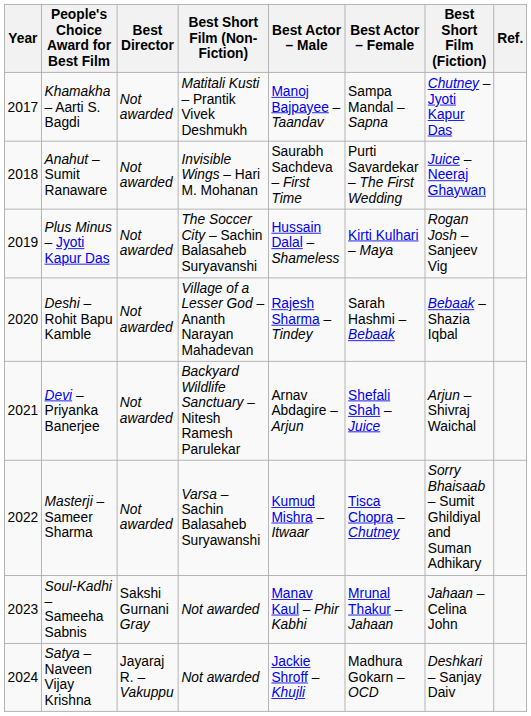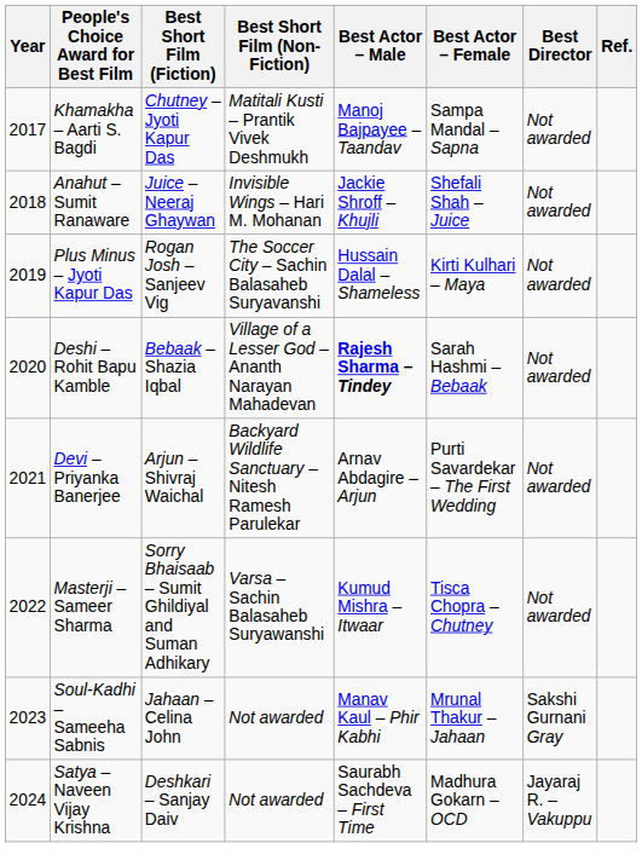columns swapped: Best Short Film (Fiction) <-> Best Director
Anahut – Sumit Ranaware | Best Actor – Male: Saurabh Sachdeva – First Time -> Jackie Shroff – Khujli
Anahut – Sumit Ranaware | Best Actor – Female: Purti Savardekar – The First Wedding -> Shefali Shah – Juice
Deshi – Rohit Bapu Kamble | Best Actor – Male: normal -> bold
Devi – Priyanka Banerjee | Best Actor – Female: Shefali Shah – Juice -> Purti Savardekar – The First Wedding
Satya – Naveen Vijay Krishna | Best Actor – Male: Jackie Shroff – Khujli -> Saurabh Sachdeva – First Time
